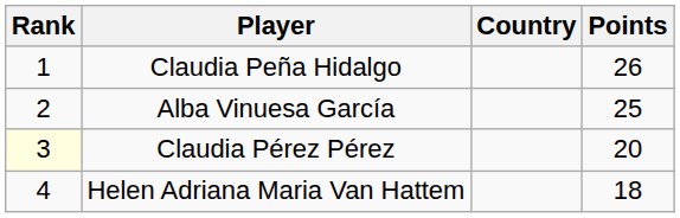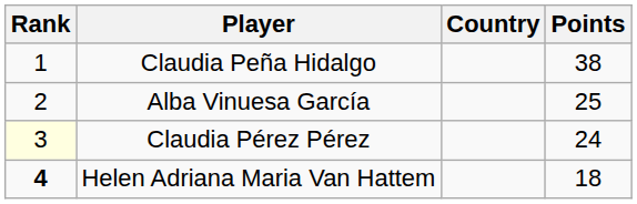Claudia Peña Hidalgo | Points: 26 -> 38
Claudia Pérez Pérez | Points: 20 -> 24
Helen Adriana Maria Van Hattem | Rank: normal -> bold
